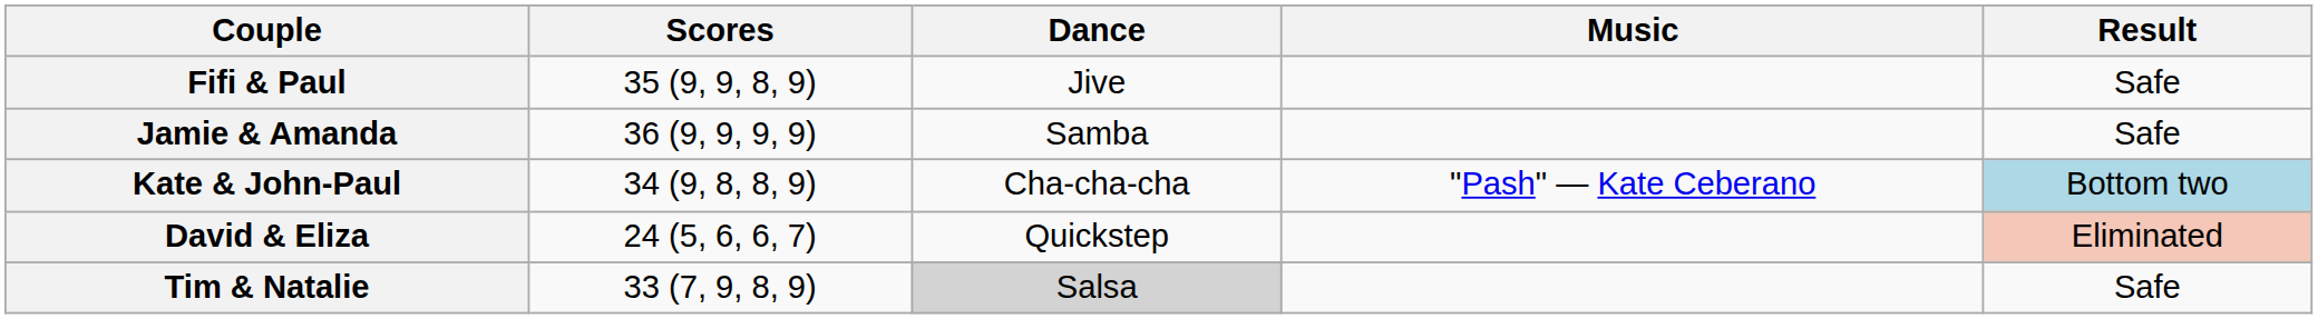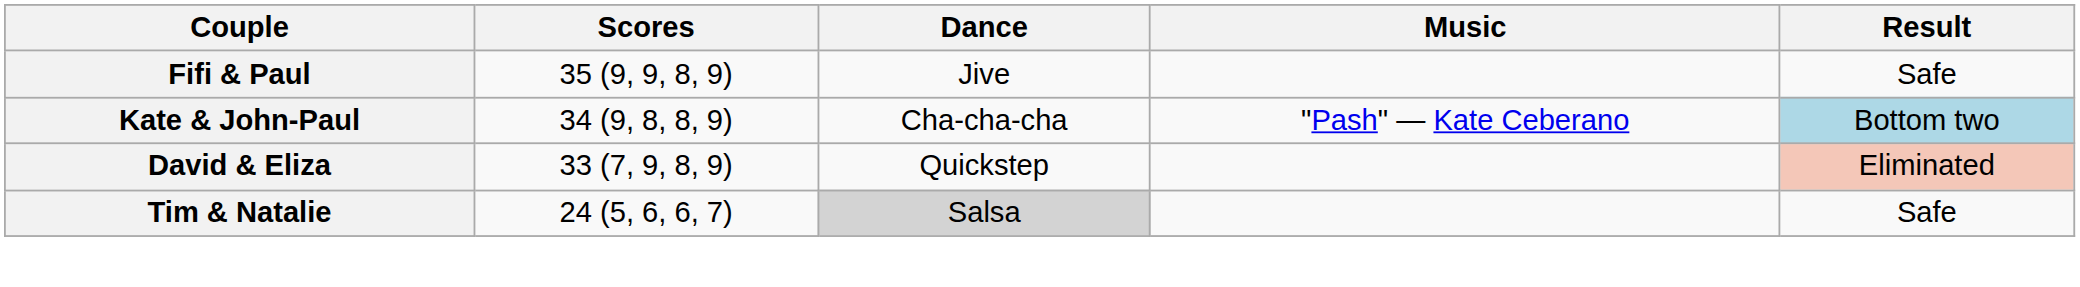- row: Jamie & Amanda | 36 (9, 9, 9, 9) | Samba | Safe
David & Eliza | Scores: 24 (5, 6, 6, 7) -> 33 (7, 9, 8, 9)
Tim & Natalie | Scores: 33 (7, 9, 8, 9) -> 24 (5, 6, 6, 7)
